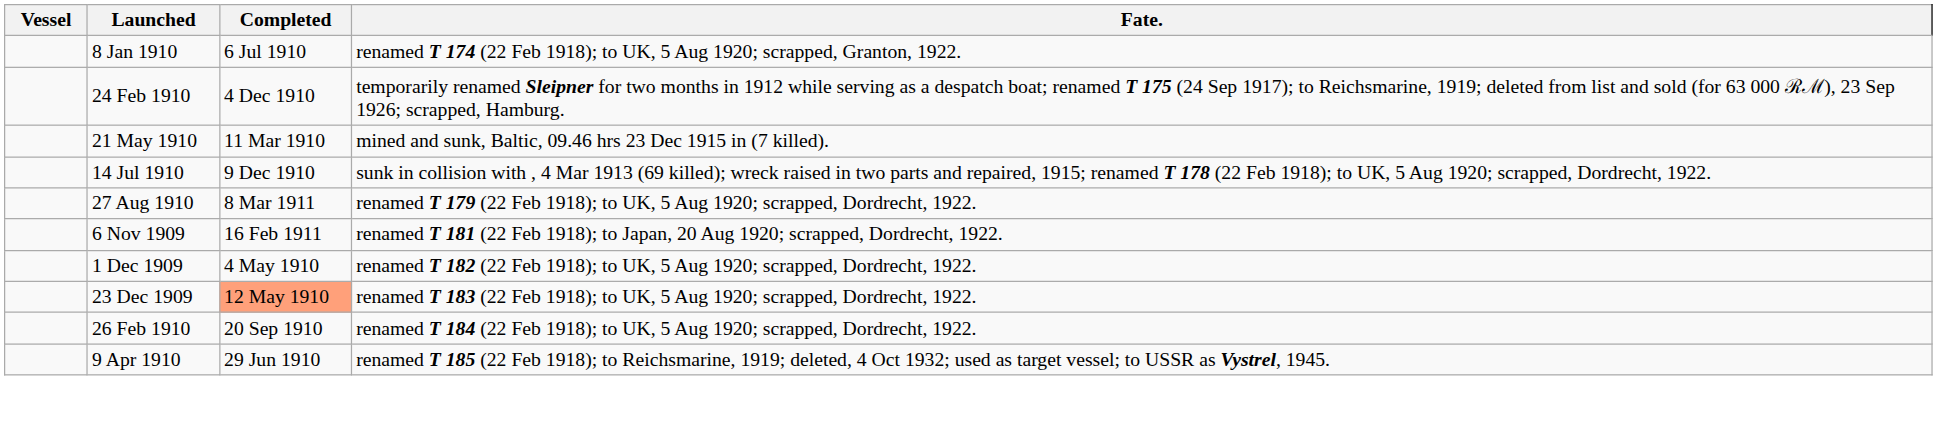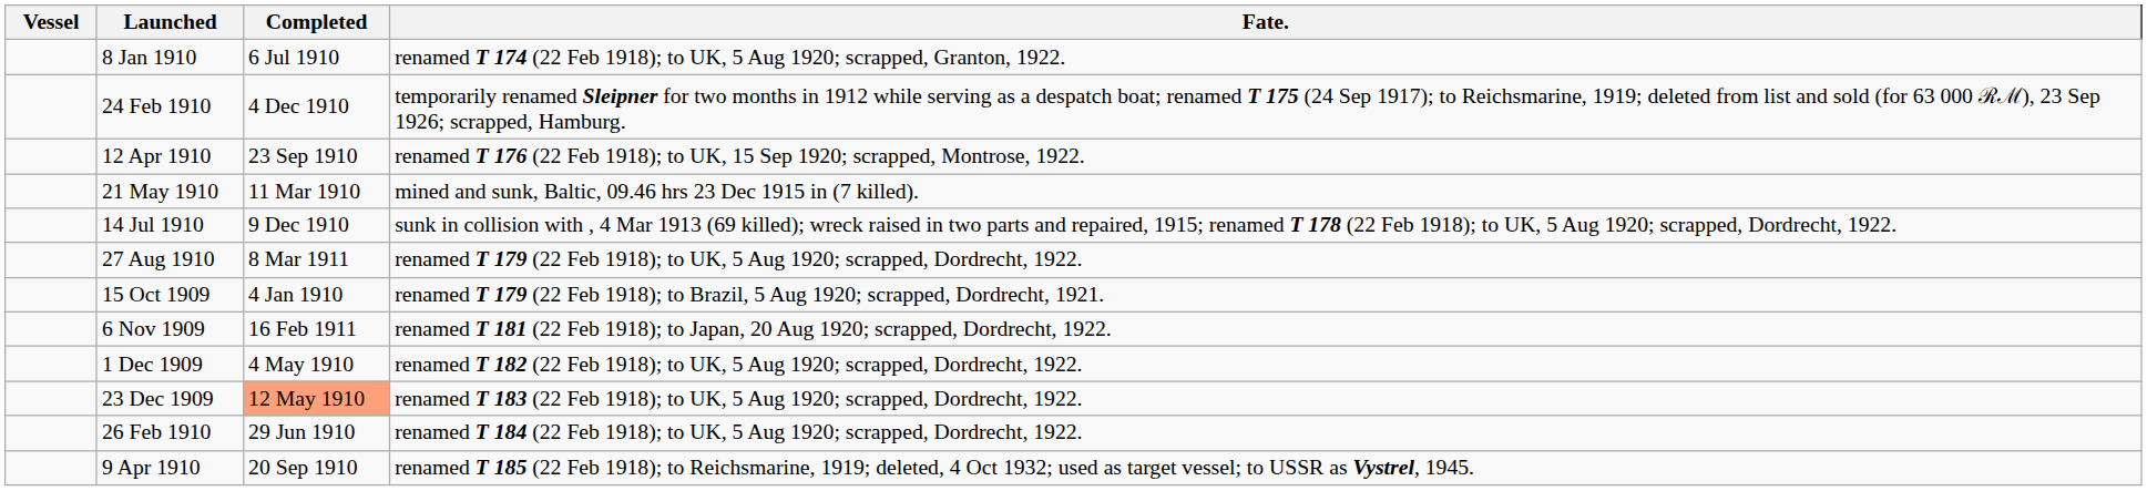+ row: 12 Apr 1910 | 23 Sep 1910 | renamed T 176 (22 Feb 1918); to UK, 15 Sep 1920; scrapped, Montrose, 1922.
+ row: 15 Oct 1909 | 4 Jan 1910 | renamed T 179 (22 Feb 1918); to Brazil, 5 Aug 1920; scrapped, Dordrecht, 1921.
26 Feb 1910 | Completed: 20 Sep 1910 -> 29 Jun 1910
9 Apr 1910 | Completed: 29 Jun 1910 -> 20 Sep 1910
